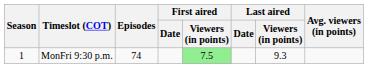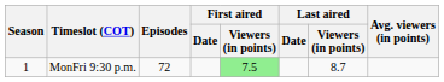MonFri 9:30 p.m. | Episodes: 74 -> 72
MonFri 9:30 p.m. | Last aired / Viewers (in points): 9.3 -> 8.7
